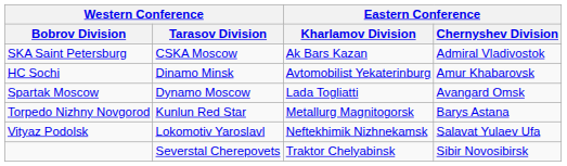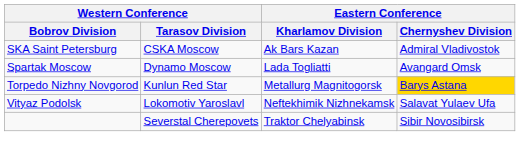- row: HC Sochi | Dinamo Minsk | Avtomobilist Yekaterinburg | Amur Khabarovsk
Torpedo Nizhny Novgorod | Eastern Conference / Chernyshev Division: no background -> gold background
